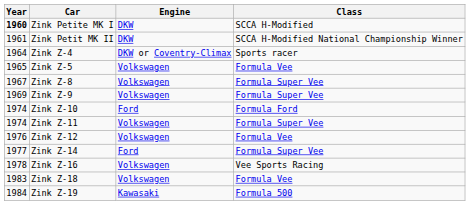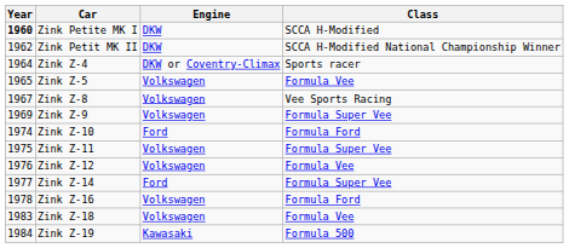Zink Petit MK II | Year: 1961 -> 1962
Zink Z-8 | Class: Formula Super Vee -> Vee Sports Racing
Zink Z-11 | Year: 1974 -> 1975
Zink Z-16 | Class: Vee Sports Racing -> Formula Ford
